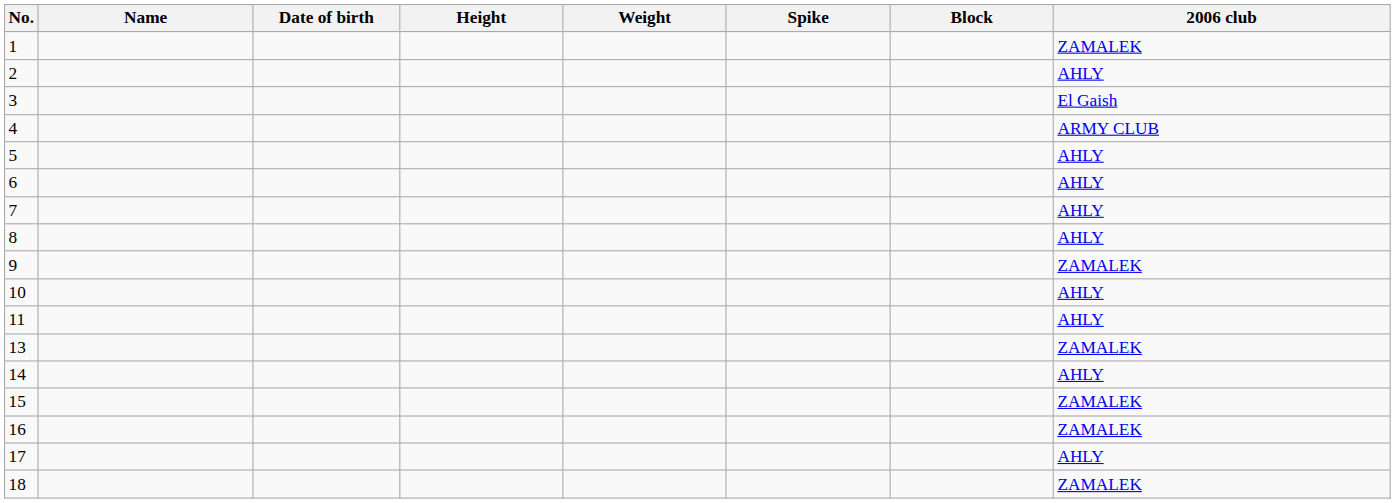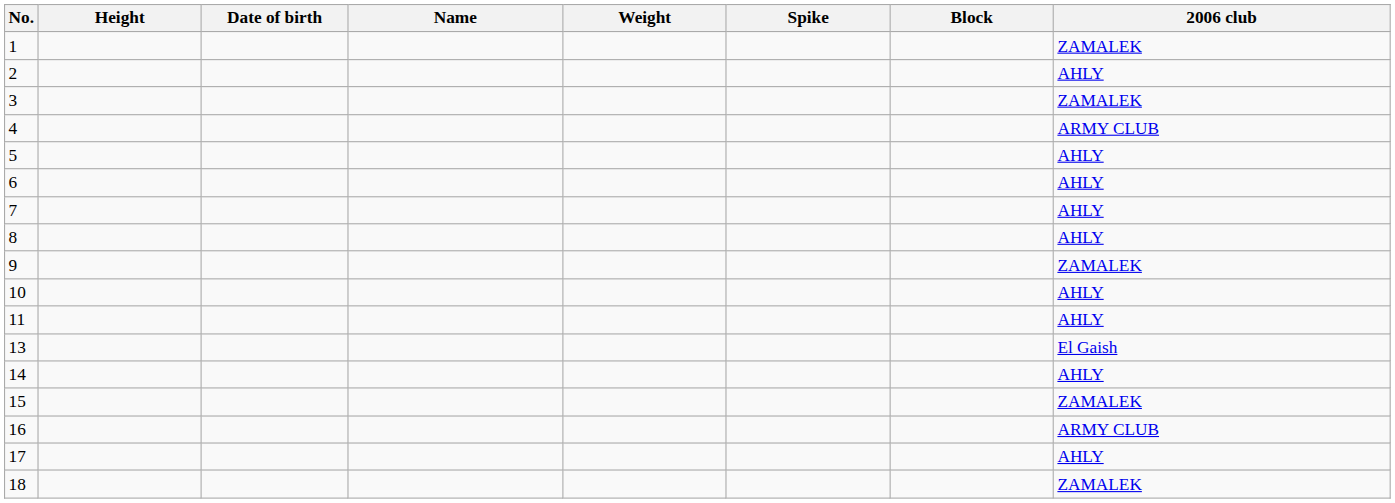columns swapped: Name <-> Height
3 | 2006 club: El Gaish -> ZAMALEK
13 | 2006 club: ZAMALEK -> El Gaish
16 | 2006 club: ZAMALEK -> ARMY CLUB
